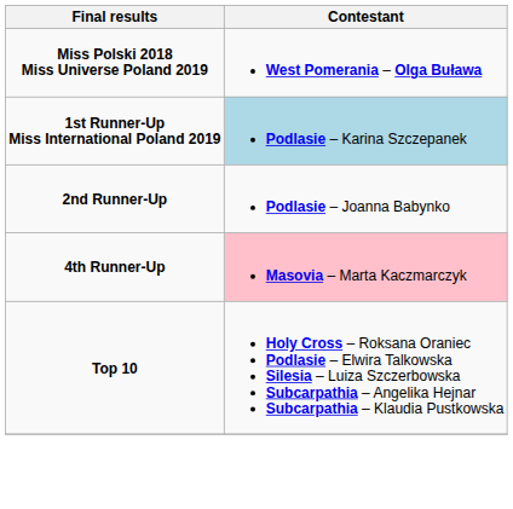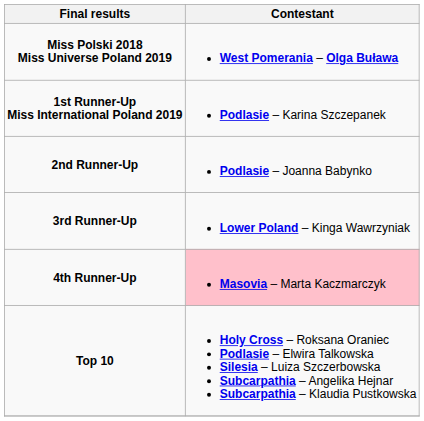1st Runner-Up Miss International Poland 2019 | Contestant: lightblue background -> no background
+ row: 3rd Runner-Up | Lower Poland – Kinga Wawrzyniak
